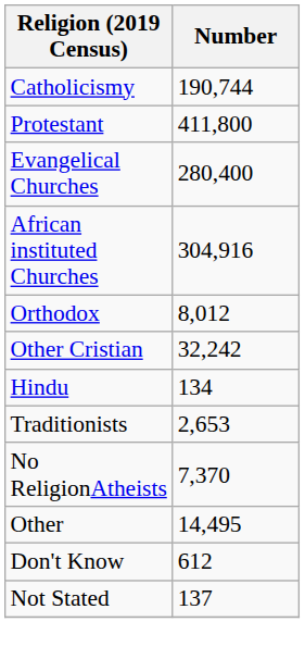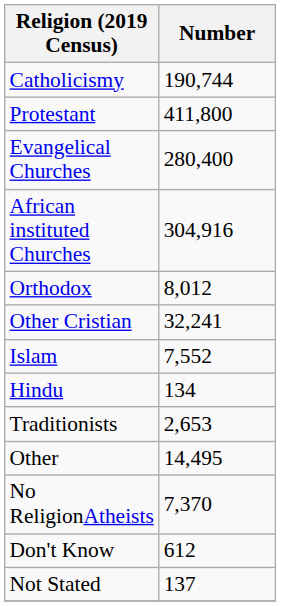Other Cristian | Number: 32,242 -> 32,241
+ row: Islam | 7,552
rows swapped: Other <-> No ReligionAtheists
